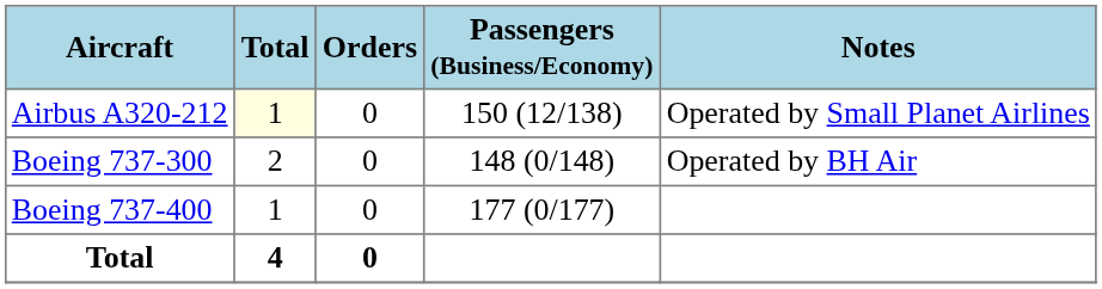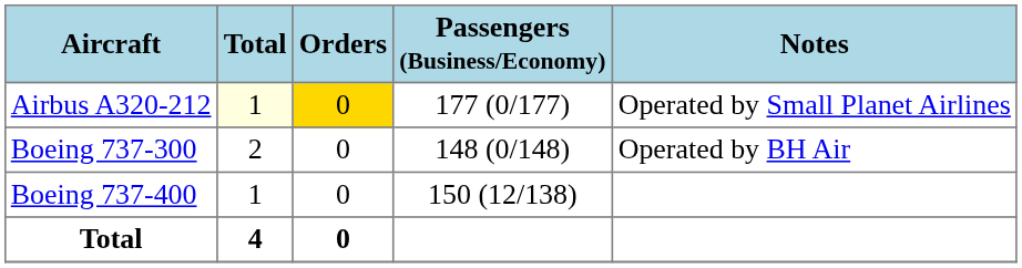Airbus A320-212 | Orders: no background -> gold background
Airbus A320-212 | Passengers (Business/Economy): 150 (12/138) -> 177 (0/177)
Boeing 737-400 | Passengers (Business/Economy): 177 (0/177) -> 150 (12/138)
